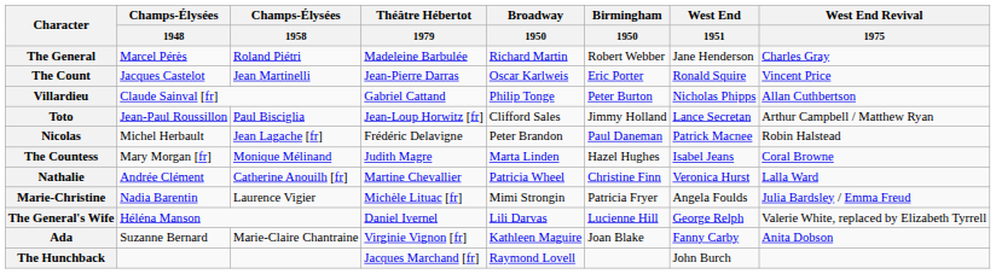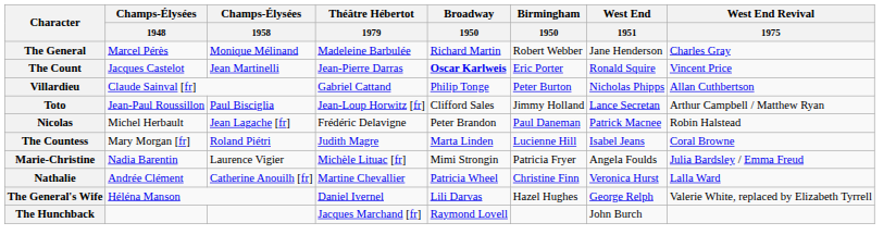The General | Champs-Élysées / 1958: Roland Piétri -> Monique Mélinand
The Count | Broadway / 1950: normal -> bold
The Countess | Champs-Élysées / 1958: Monique Mélinand -> Roland Piétri
The Countess | Birmingham / 1950: Hazel Hughes -> Lucienne Hill
rows swapped: Nathalie <-> Marie-Christine
The General's Wife | Birmingham / 1950: Lucienne Hill -> Hazel Hughes
- row: Ada | Suzanne Bernard | Marie-Claire Chantraine | Virginie Vignon [fr] | Kathleen Maguire | Joan Blake | Fanny Carby | Anita Dobson
